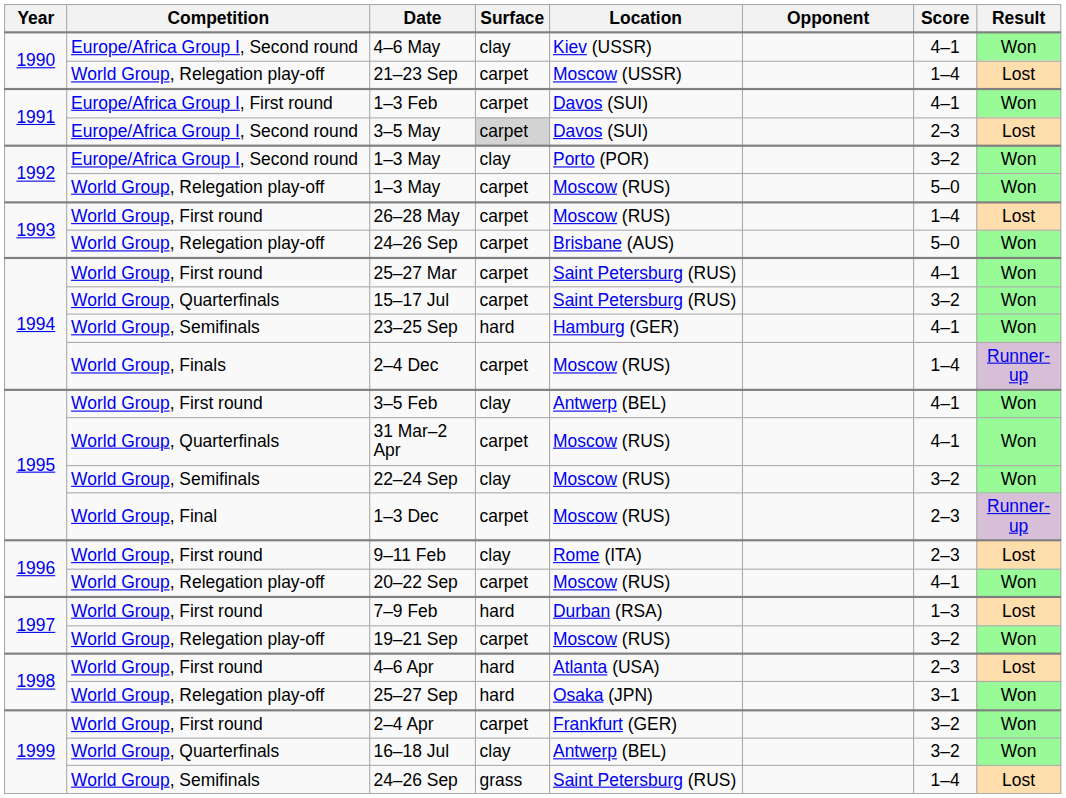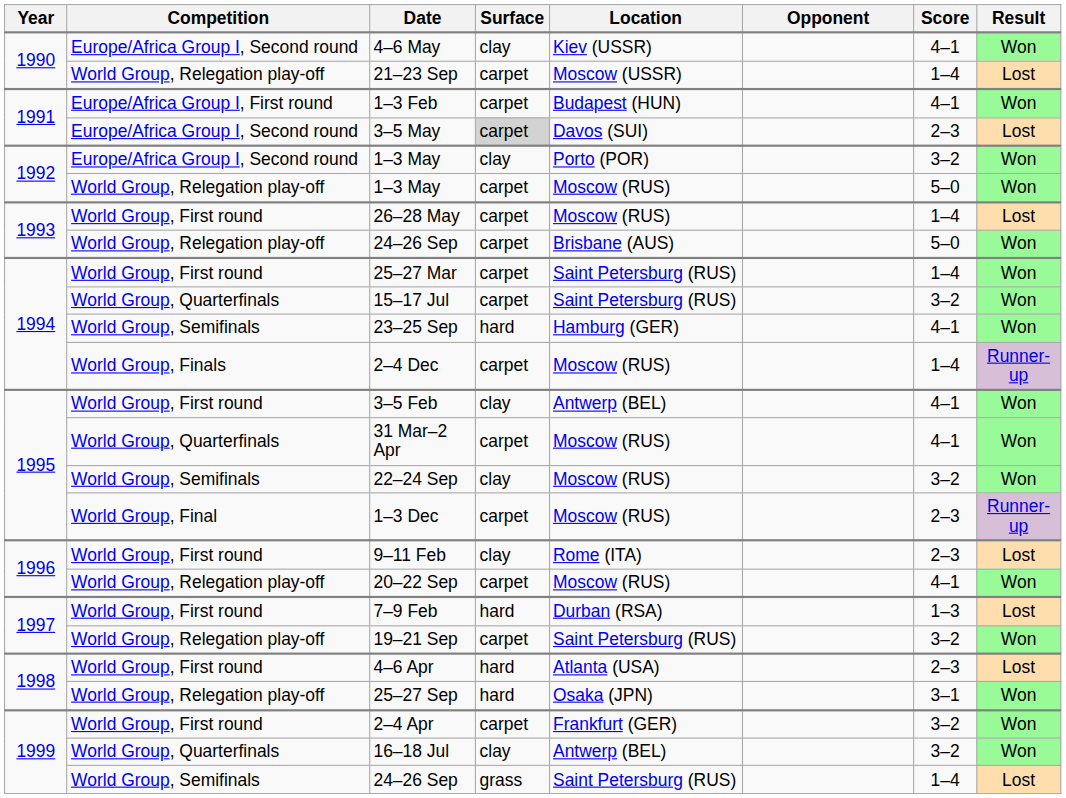1–3 Feb | Location: Davos (SUI) -> Budapest (HUN)
25–27 Mar | Score: 4–1 -> 1–4
19–21 Sep | Location: Moscow (RUS) -> Saint Petersburg (RUS)
